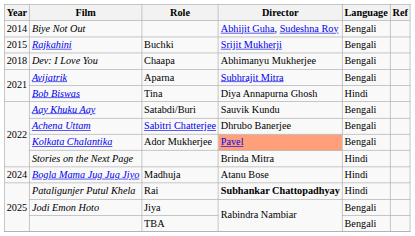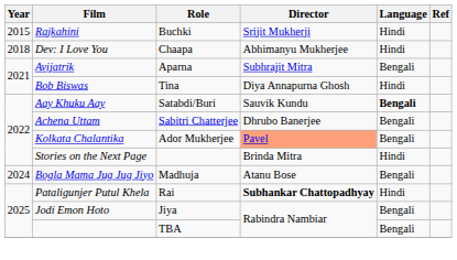- row: 2014 | Biye Not Out | Abhijit Guha, Sudeshna Roy | Bengali
Rajkahini | Language: Bengali -> Hindi
Dev: I Love You | Language: Bengali -> Hindi
Aay Khuku Aay | Language: normal -> bold
Bogla Mama Jug Jug Jiyo | Language: Hindi -> Bengali
